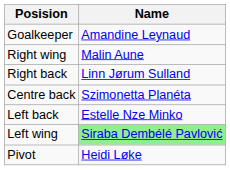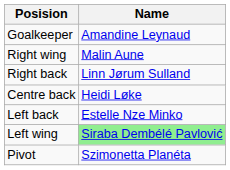Centre back | Name: Szimonetta Planéta -> Heidi Løke
Pivot | Name: Heidi Løke -> Szimonetta Planéta
